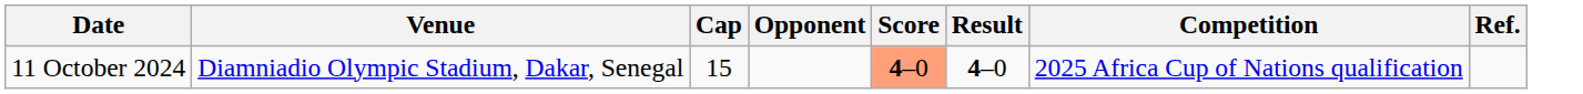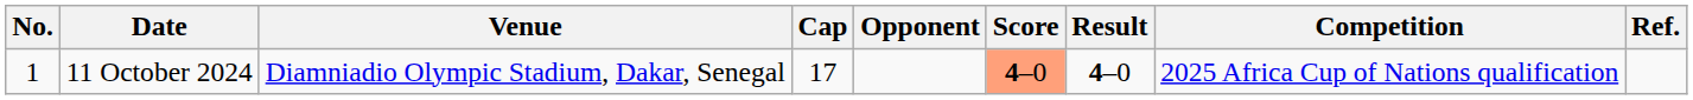+ column: No. | 1
11 October 2024 | Cap: 15 -> 17
